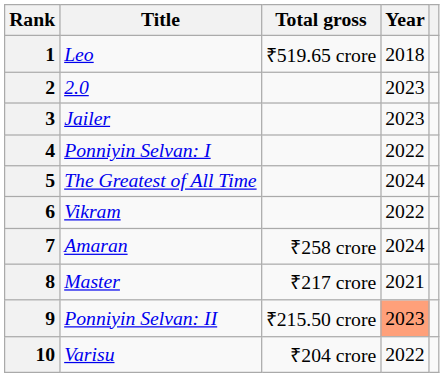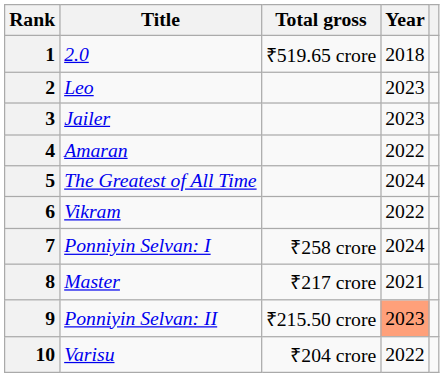1 | Title: Leo -> 2.0
2 | Title: 2.0 -> Leo
4 | Title: Ponniyin Selvan: I -> Amaran
7 | Title: Amaran -> Ponniyin Selvan: I
